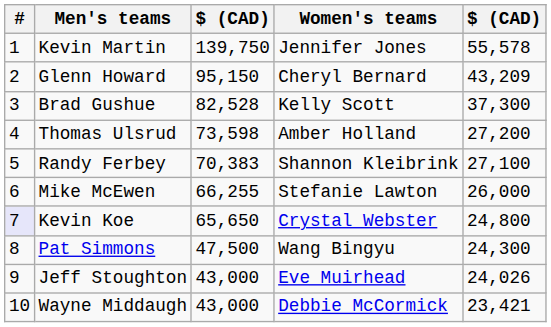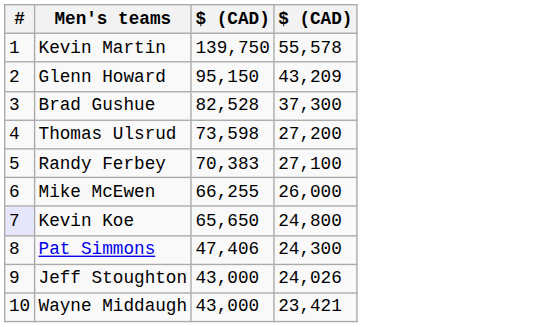- column: Women's teams | Jennifer Jones | Cheryl Bernard | Kelly Scott | Amber Holland | Shannon Kleibrink | Stefanie Lawton | Crystal Webster | Wang Bingyu | Eve Muirhead | Debbie McCormick
Pat Simmons | column 3: 47,500 -> 47,406
